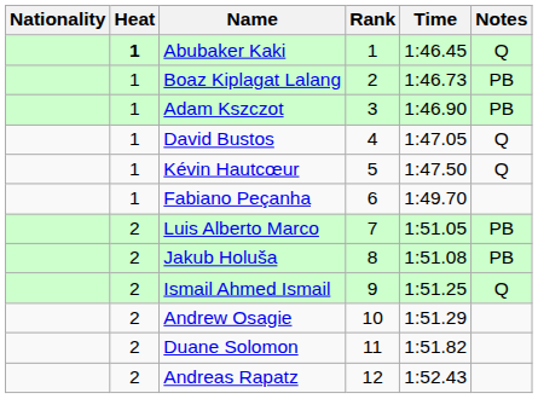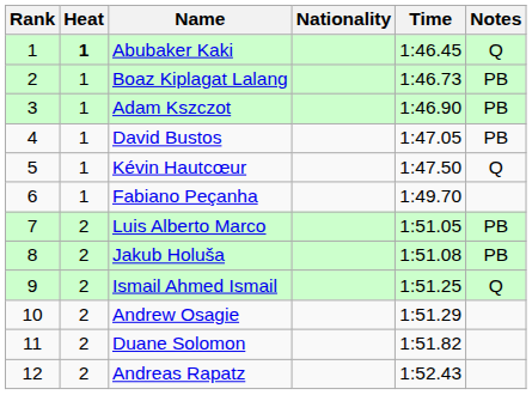columns swapped: Rank <-> Nationality
David Bustos | Notes: Q -> PB
